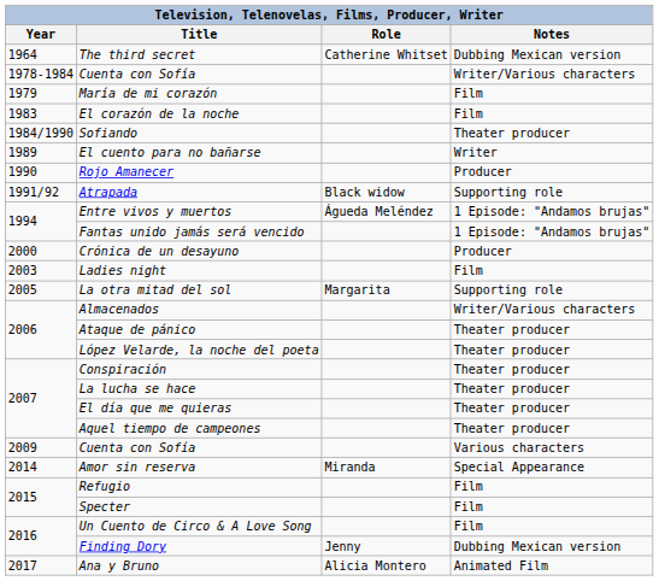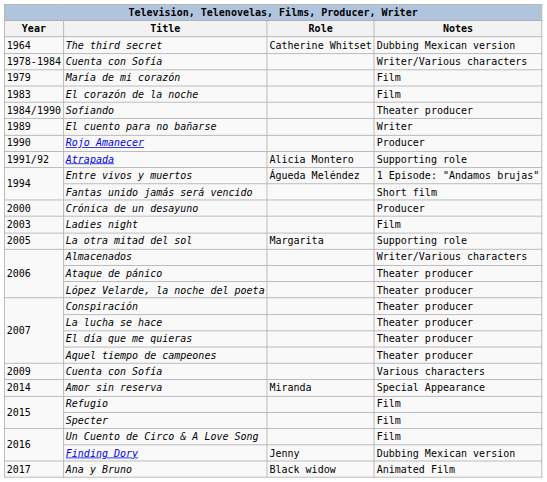Atrapada | Role: Black widow -> Alicia Montero
Fantas unido jamás será vencido | Notes: 1 Episode: "Andamos brujas" -> Short film
Ana y Bruno | Role: Alicia Montero -> Black widow
